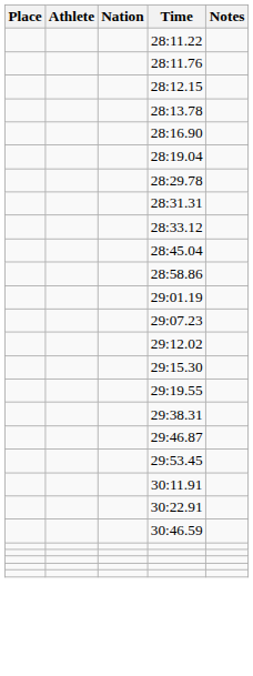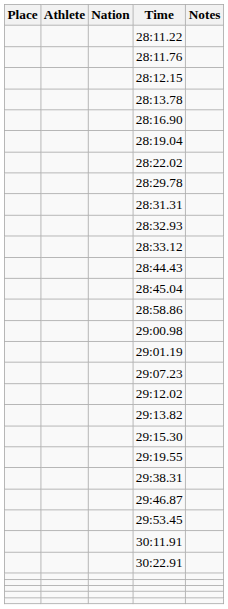+ row: 28:22.02
+ row: 28:32.93
+ row: 28:44.43
+ row: 29:00.98
+ row: 29:13.82
- row: 30:46.59
